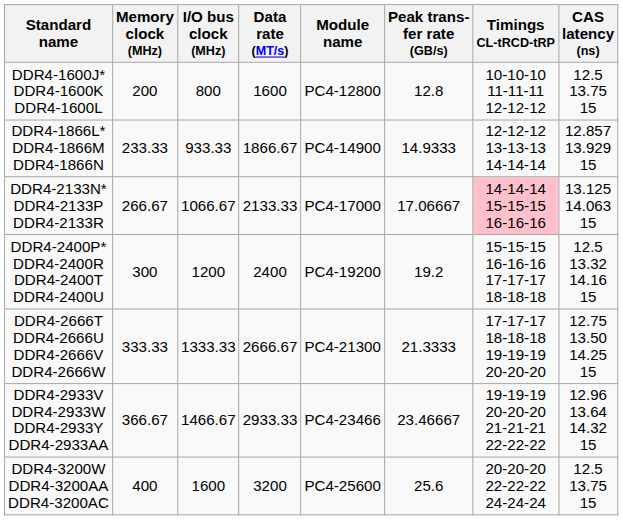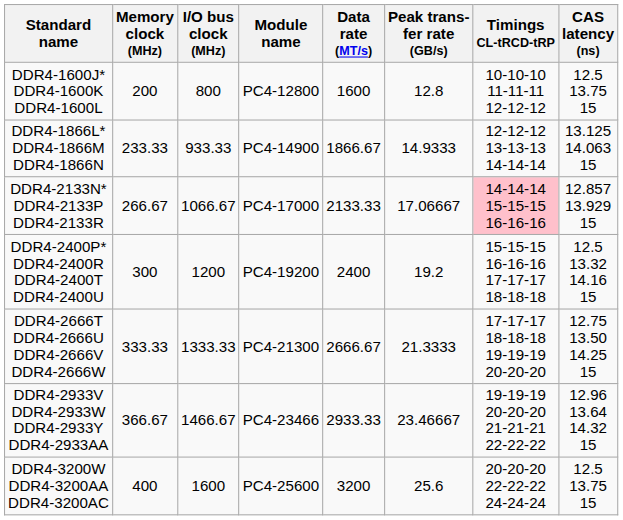columns swapped: Data rate (MT/s) <-> Module name
DDR4-1866L* DDR4-1866M DDR4-1866N | CAS latency (ns): 12.857 13.929 15 -> 13.125 14.063 15
DDR4-2133N* DDR4-2133P DDR4-2133R | CAS latency (ns): 13.125 14.063 15 -> 12.857 13.929 15
